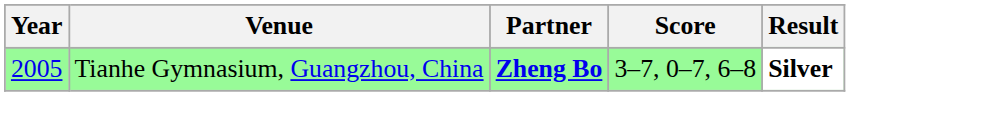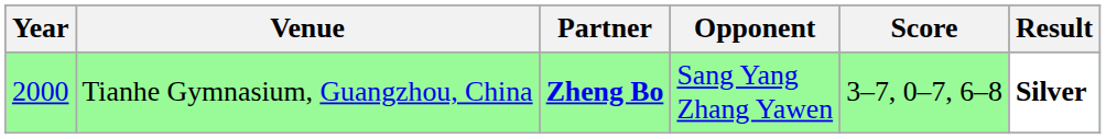+ column: Opponent | Sang Yang Zhang Yawen
Tianhe Gymnasium, Guangzhou, China | Year: 2005 -> 2000
